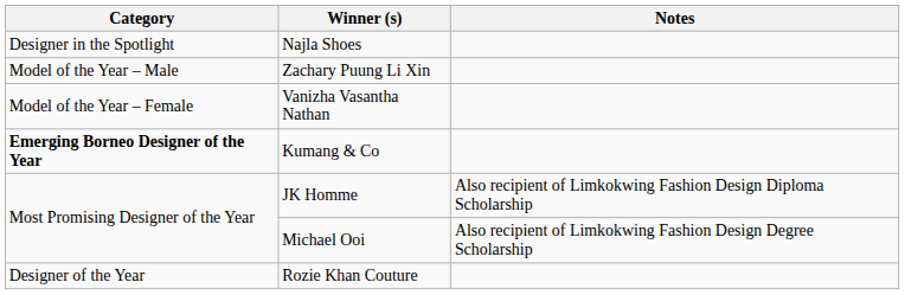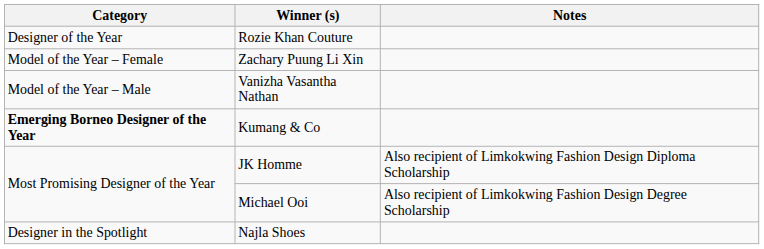rows swapped: Najla Shoes <-> Rozie Khan Couture
Zachary Puung Li Xin | Category: Model of the Year – Male -> Model of the Year – Female
Vanizha Vasantha Nathan | Category: Model of the Year – Female -> Model of the Year – Male
